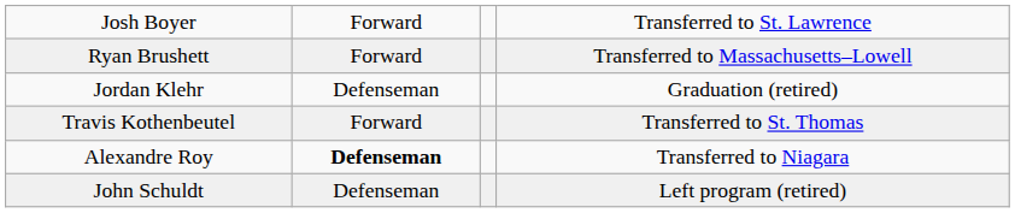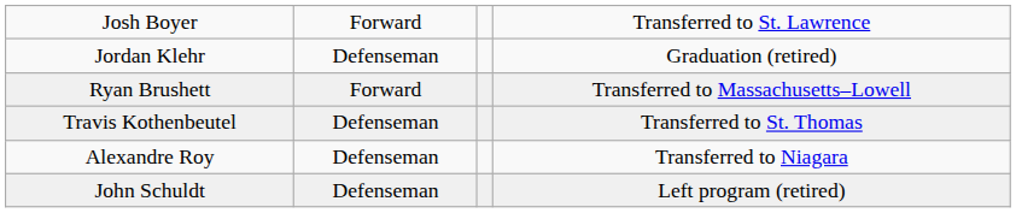rows swapped: Ryan Brushett <-> Jordan Klehr
Travis Kothenbeutel | column 2: Forward -> Defenseman
Alexandre Roy | column 2: bold -> normal
